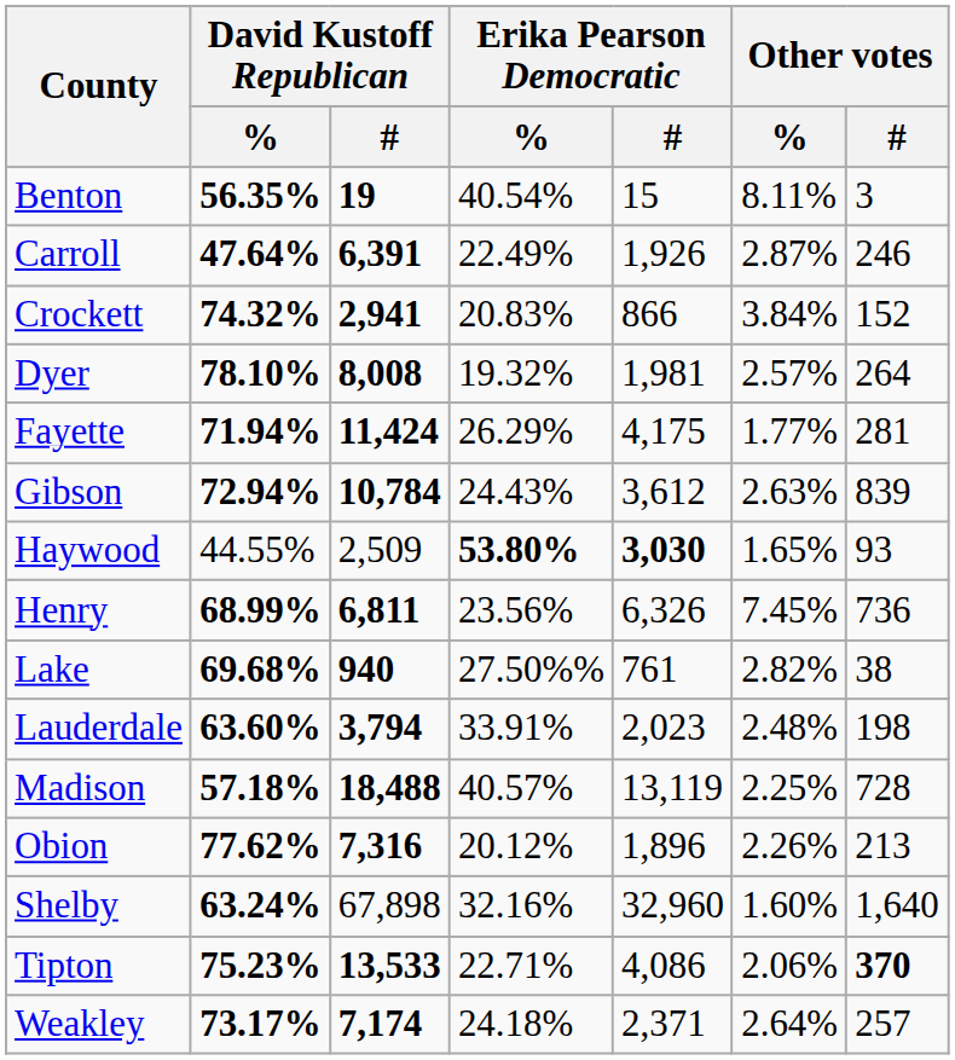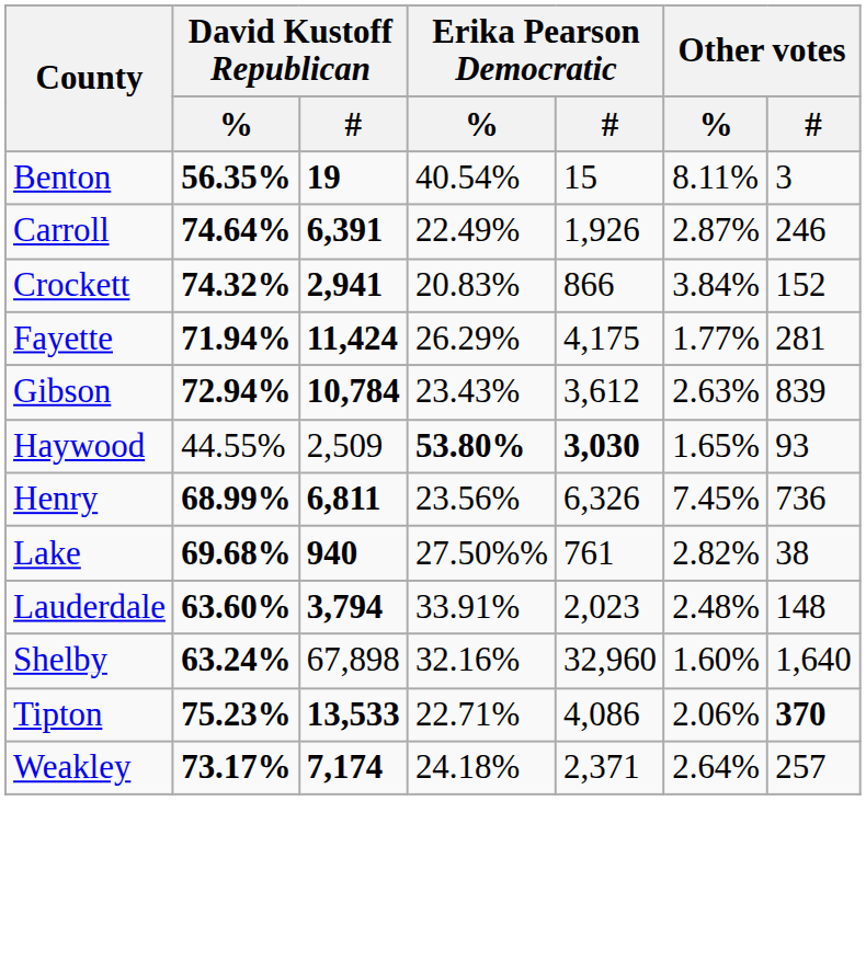Carroll | David Kustoff Republican / %: 47.64% -> 74.64%
- row: Dyer | 78.10% | 8,008 | 19.32% | 1,981 | 2.57% | 264
Gibson | Erika Pearson Democratic / %: 24.43% -> 23.43%
Lauderdale | Other votes / #: 198 -> 148
- row: Madison | 57.18% | 18,488 | 40.57% | 13,119 | 2.25% | 728
- row: Obion | 77.62% | 7,316 | 20.12% | 1,896 | 2.26% | 213
